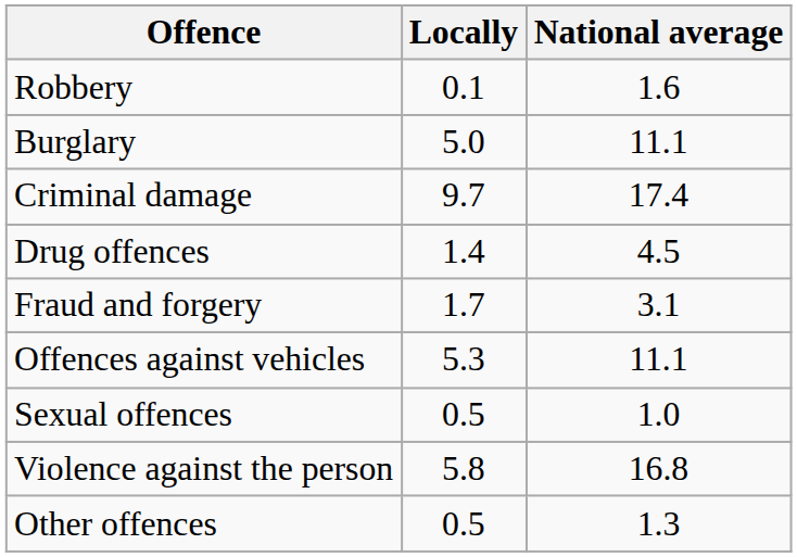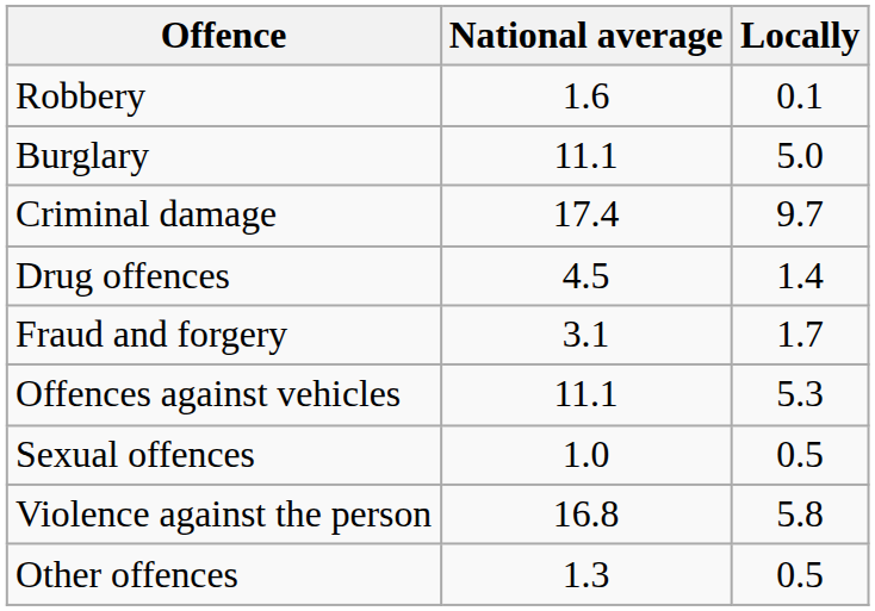columns swapped: Locally <-> National average
